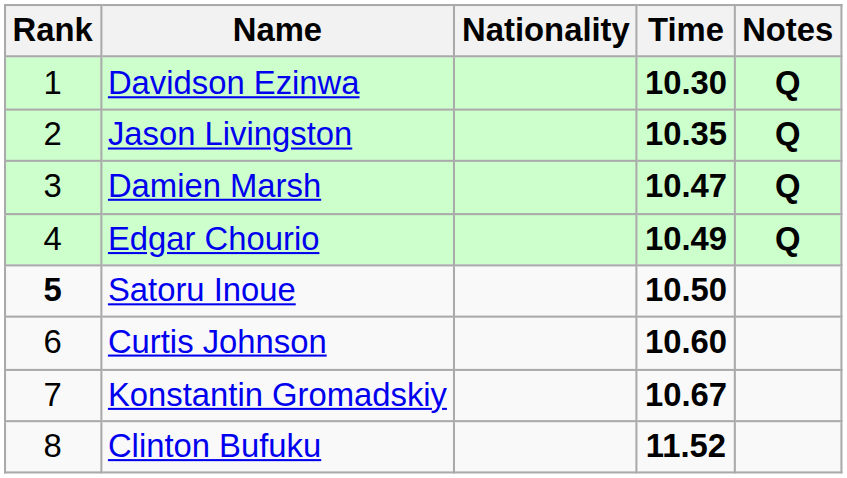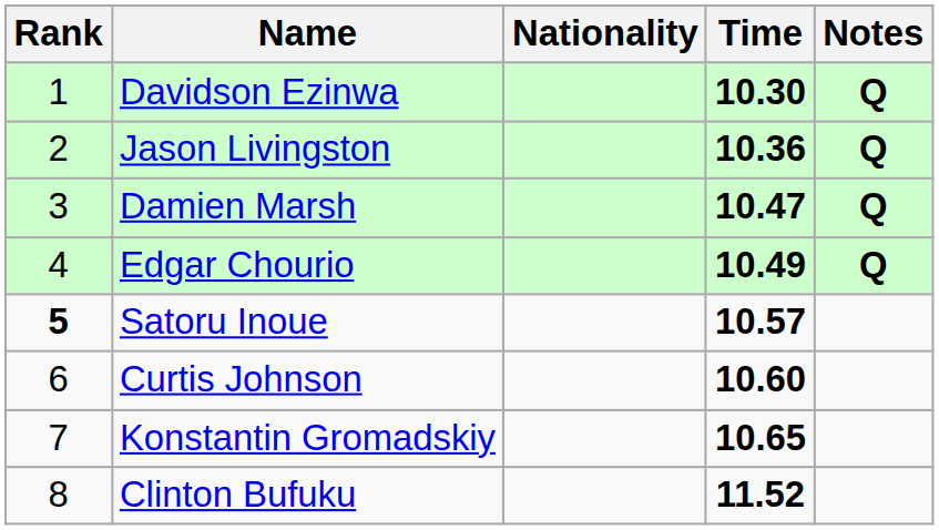Jason Livingston | Time: 10.35 -> 10.36
Satoru Inoue | Time: 10.50 -> 10.57
Konstantin Gromadskiy | Time: 10.67 -> 10.65
